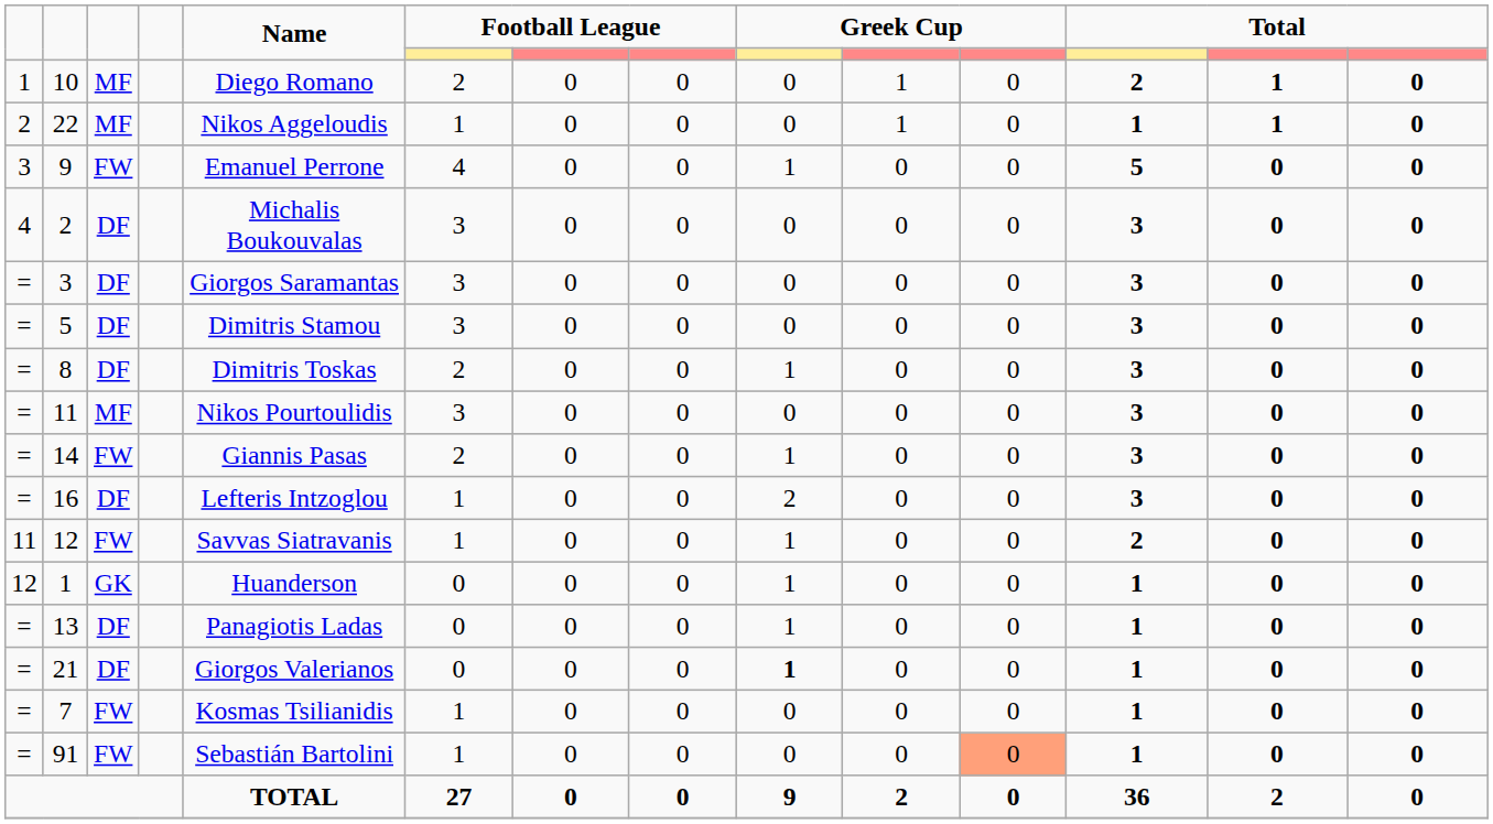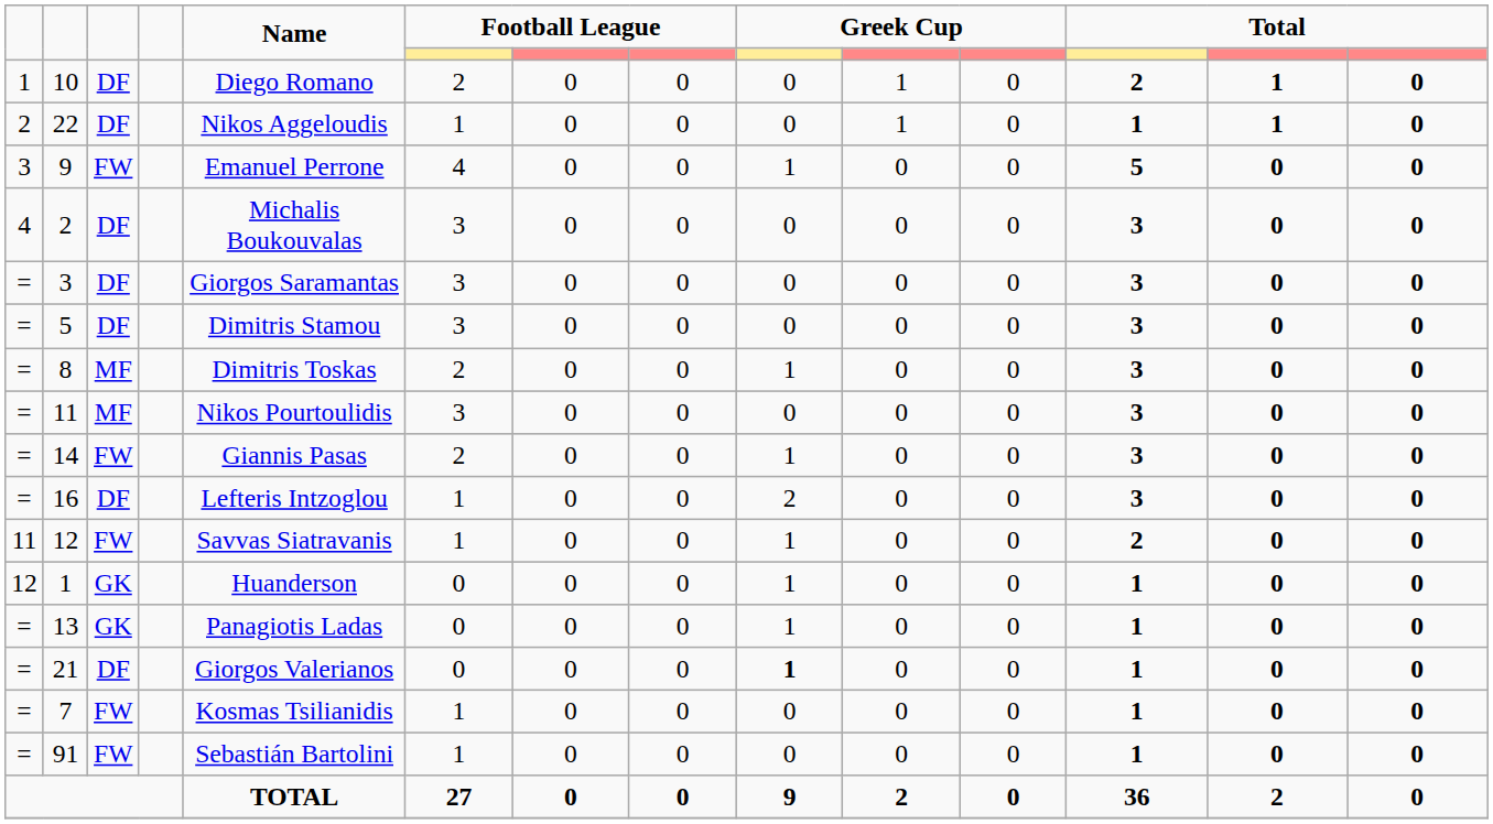10 | column 3: MF -> DF
22 | column 3: MF -> DF
8 | column 3: DF -> MF
13 | column 3: DF -> GK
91 | column 11: lightsalmon background -> no background
